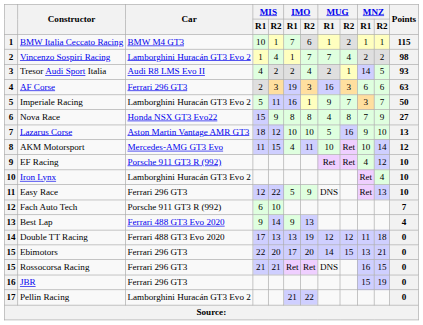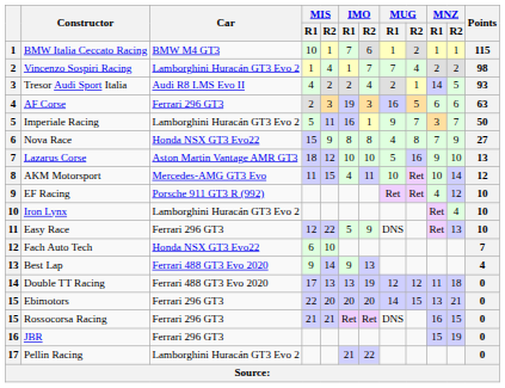AF Corse | MUG / R2: 3 -> 5
Fach Auto Tech | Car: Porsche 911 GT3 R (992) -> Honda NSX GT3 Evo22
Ebimotors | IMO / R1: 17 -> 20
